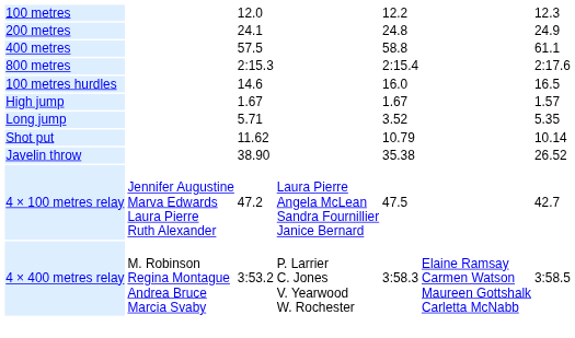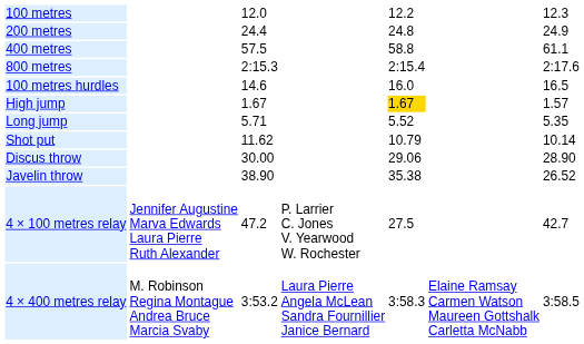200 metres | column 3: 24.1 -> 24.4
High jump | column 5: no background -> gold background
Long jump | column 5: 3.52 -> 5.52
+ row: Discus throw | 30.00 | 29.06 | 28.90
4 × 100 metres relay | column 4: Laura Pierre Angela McLean Sandra Fournillier Janice Bernard -> P. Larrier C. Jones V. Yearwood W. Rochester
4 × 100 metres relay | column 5: 47.5 -> 27.5
4 × 400 metres relay | column 4: P. Larrier C. Jones V. Yearwood W. Rochester -> Laura Pierre Angela McLean Sandra Fournillier Janice Bernard
